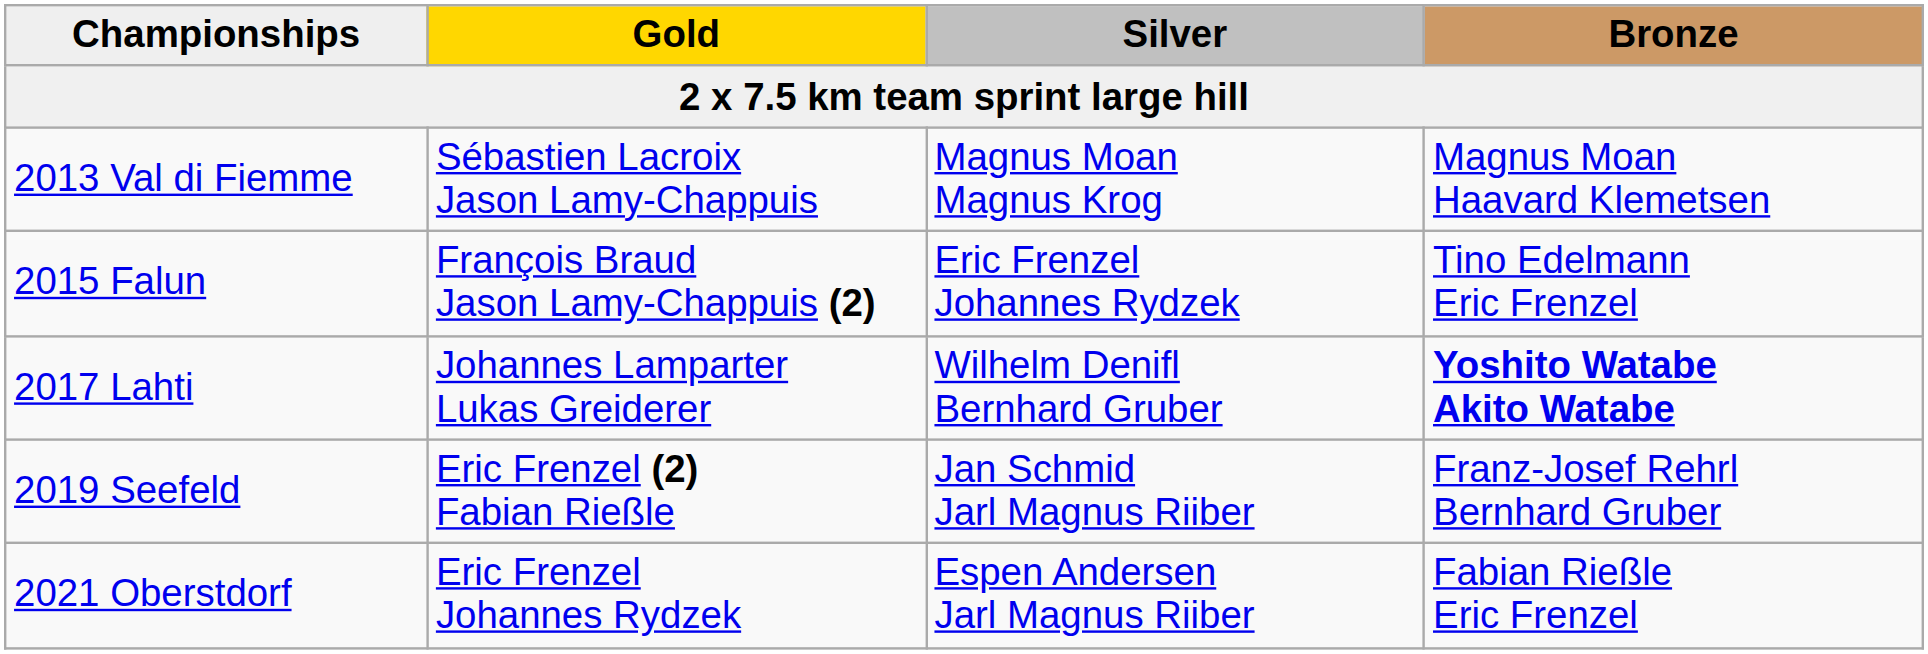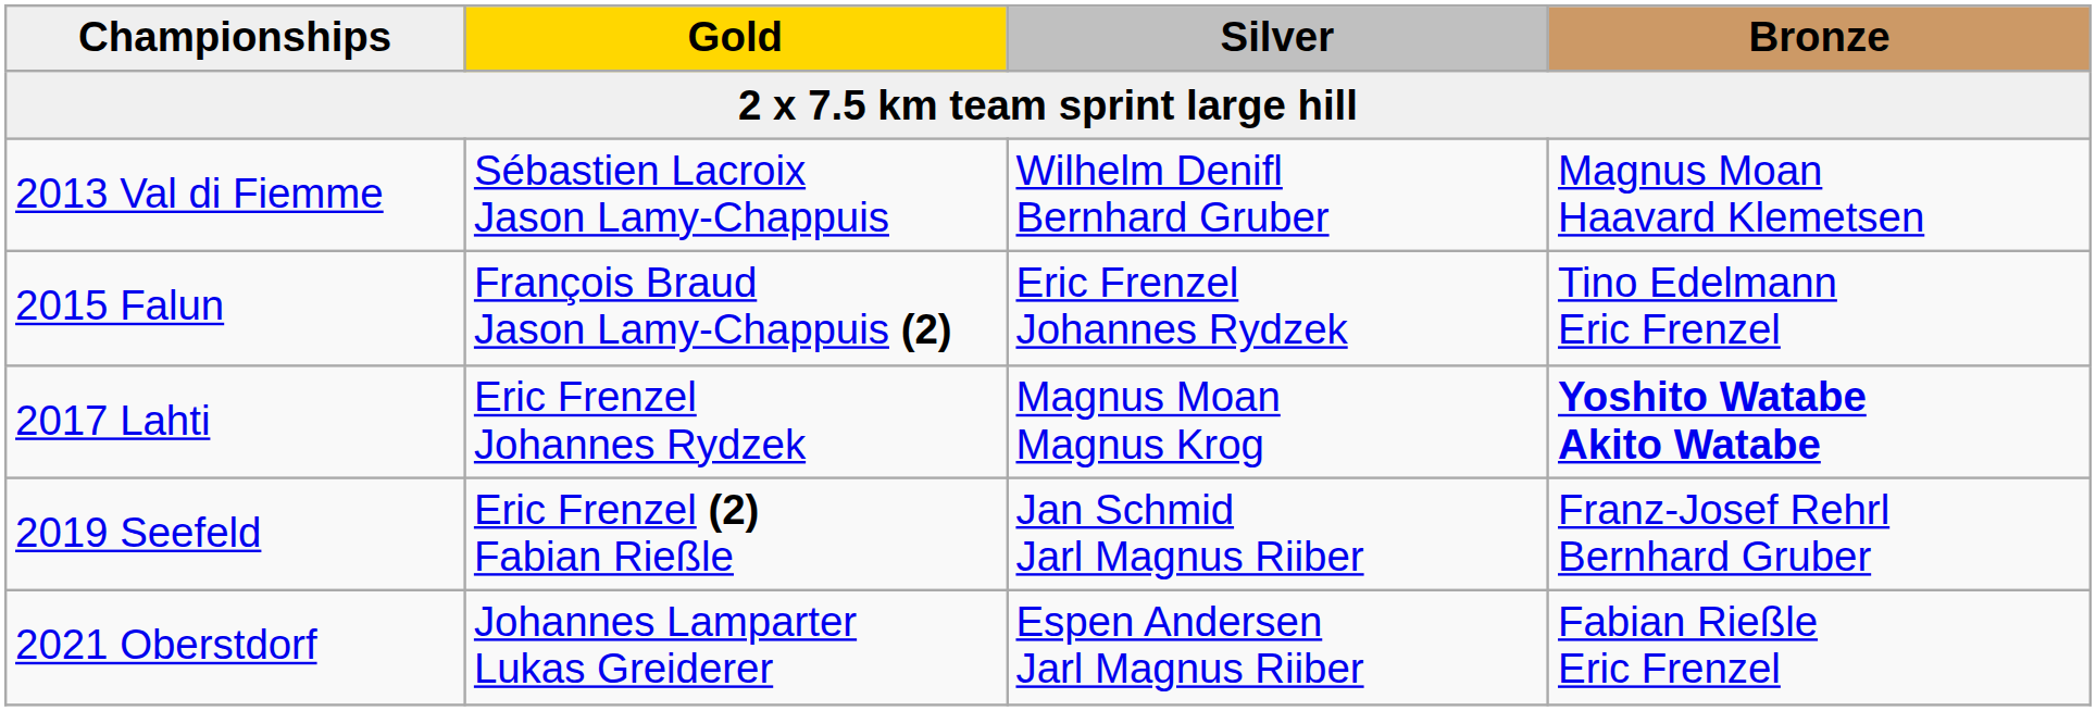2013 Val di Fiemme | Silver: Magnus Moan Magnus Krog -> Wilhelm Denifl Bernhard Gruber
2017 Lahti | Gold: Johannes Lamparter Lukas Greiderer -> Eric Frenzel Johannes Rydzek
2017 Lahti | Silver: Wilhelm Denifl Bernhard Gruber -> Magnus Moan Magnus Krog
2021 Oberstdorf | Gold: Eric Frenzel Johannes Rydzek -> Johannes Lamparter Lukas Greiderer
